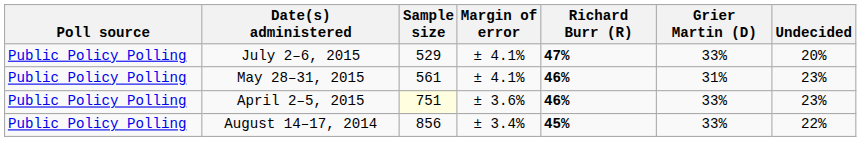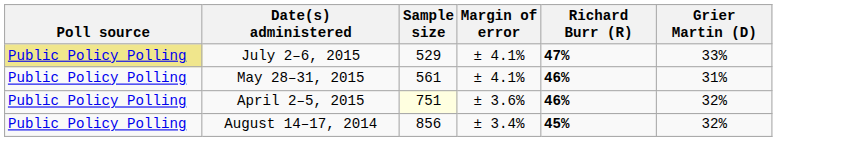- column: Undecided | 20% | 23% | 23% | 22%
July 2–6, 2015 | Poll source: no background -> khaki background
April 2–5, 2015 | Grier Martin (D): 33% -> 32%
August 14–17, 2014 | Grier Martin (D): 33% -> 32%
